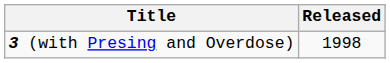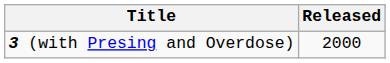3 (with Presing and Overdose) | Released: 1998 -> 2000
